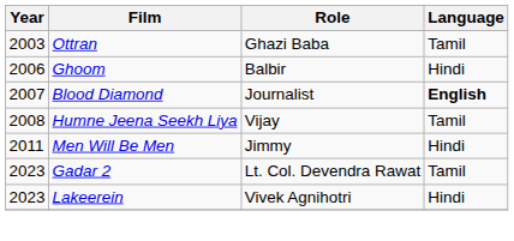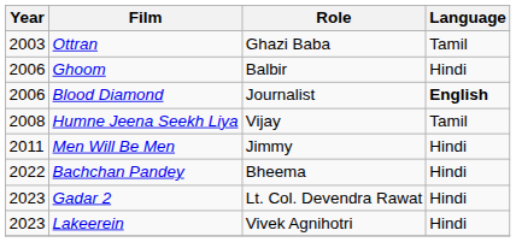Blood Diamond | Year: 2007 -> 2006
+ row: 2022 | Bachchan Pandey | Bheema | Hindi
Gadar 2 | Language: Tamil -> Hindi
